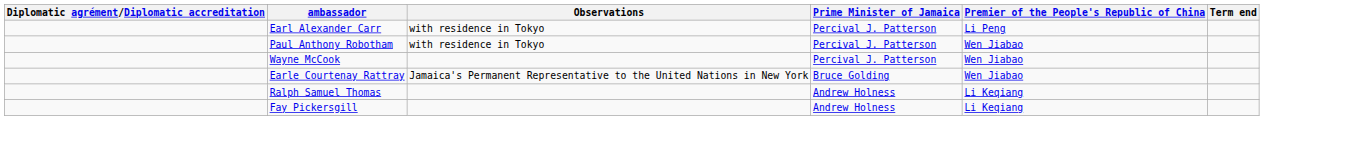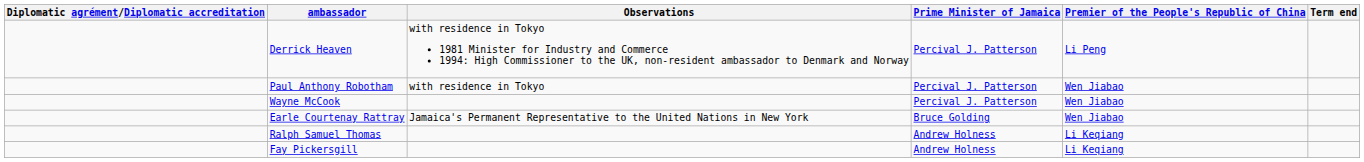+ row: Derrick Heaven | with residence in Tokyo 1981 Minister for Industry and Commerce 1994: High Commissioner to the UK, non-resident ambassador to Denmark and Norway | Percival J. Patterson | Li Peng
- row: Earl Alexander Carr | with residence in Tokyo | Percival J. Patterson | Li Peng
